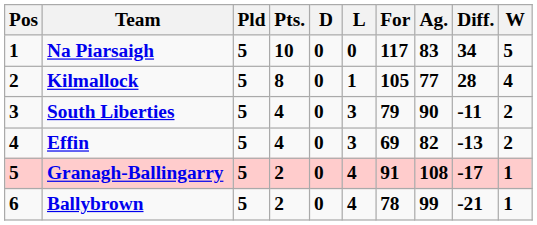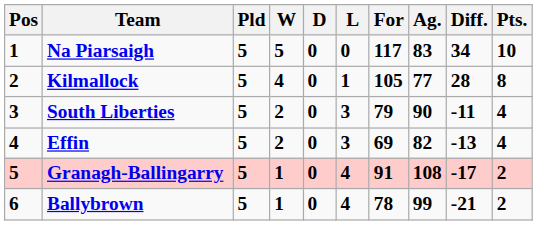columns swapped: W <-> Pts.
